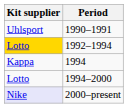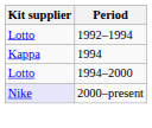- row: Uhlsport | 1990–1991
1992–1994 | Kit supplier: gold background -> no background
